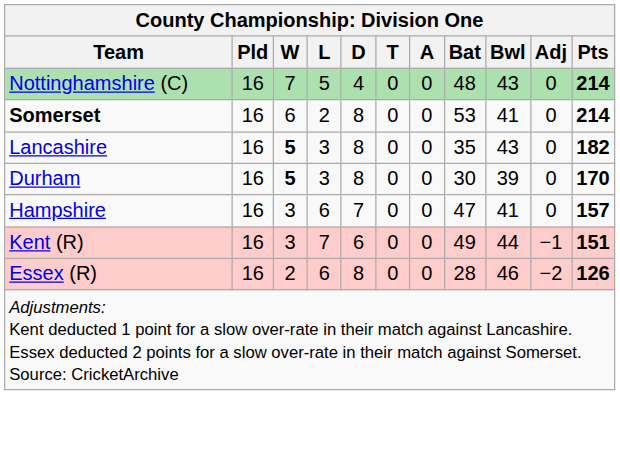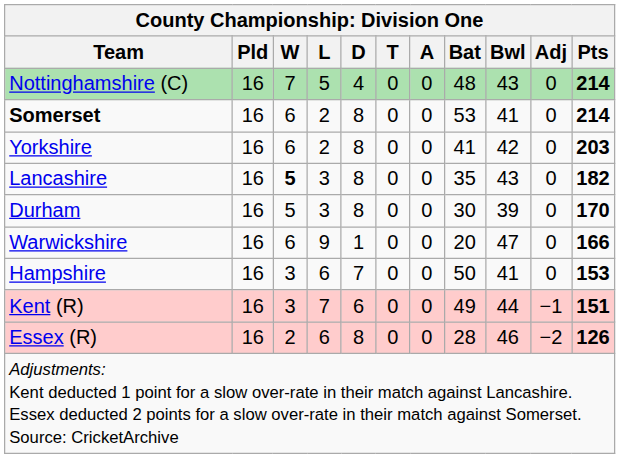+ row: Yorkshire | 16 | 6 | 2 | 8 | 0 | 0 | 41 | 42 | 0 | 203
Durham | W: bold -> normal
+ row: Warwickshire | 16 | 6 | 9 | 1 | 0 | 0 | 20 | 47 | 0 | 166
Hampshire | Bat: 47 -> 50
Hampshire | Pts: 157 -> 153
